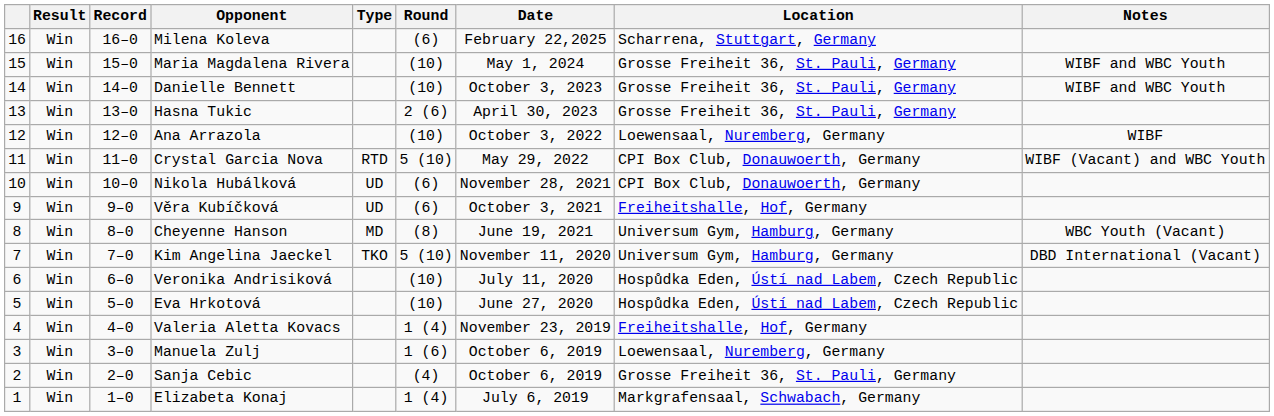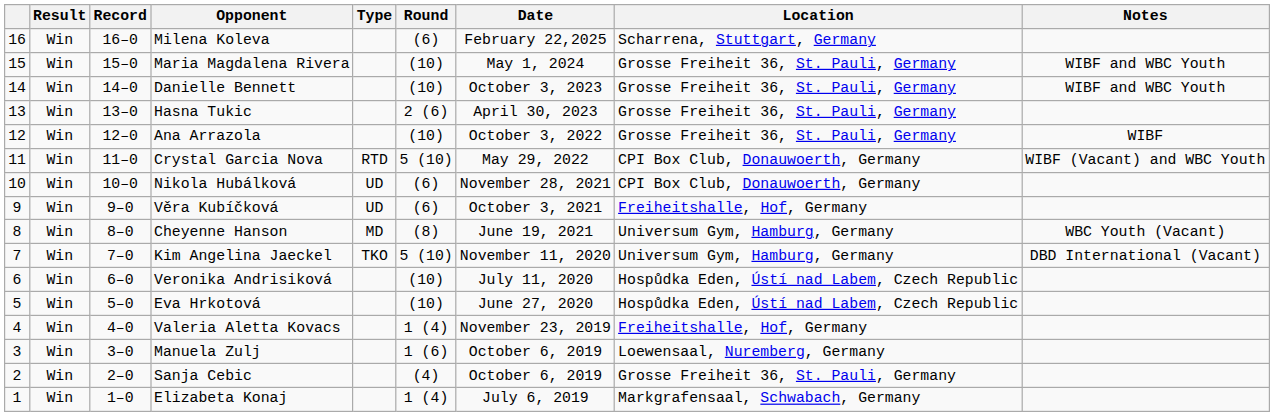Ana Arrazola | Location: Loewensaal, Nuremberg, Germany -> Grosse Freiheit 36, St. Pauli, Germany
